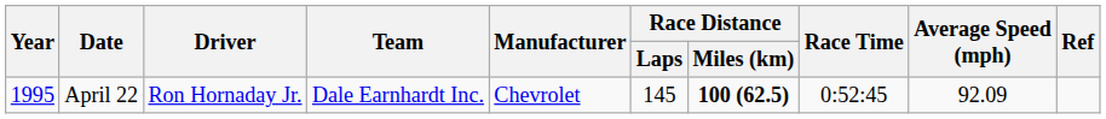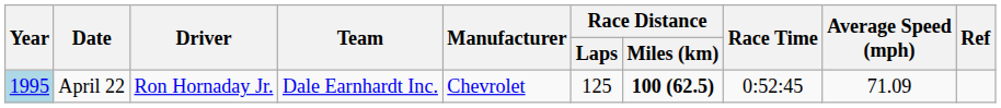April 22 | Year: no background -> lightblue background
April 22 | Race Distance / Laps: 145 -> 125
April 22 | Average Speed (mph): 92.09 -> 71.09
